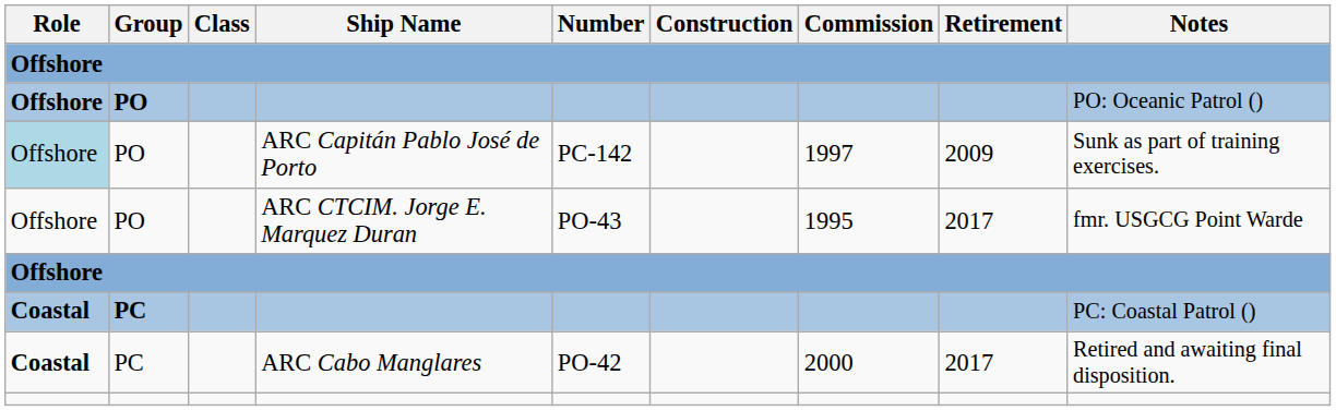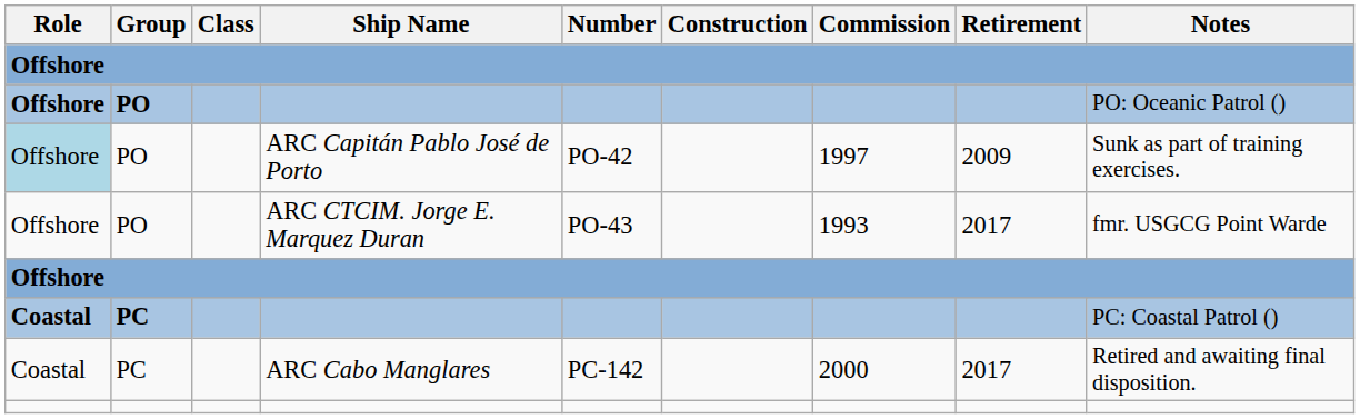ARC Capitán Pablo José de Porto | Number: PC-142 -> PO-42
ARC CTCIM. Jorge E. Marquez Duran | Commission: 1995 -> 1993
ARC Cabo Manglares | Role: bold -> normal
ARC Cabo Manglares | Number: PO-42 -> PC-142
